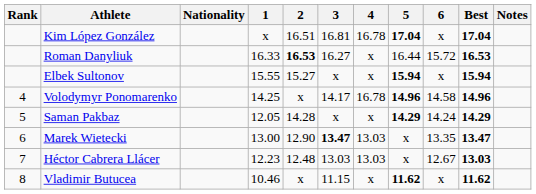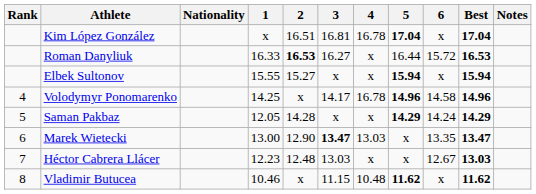Héctor Cabrera Llácer | 4: 13.03 -> x
Vladimir Butucea | 4: x -> 10.48
